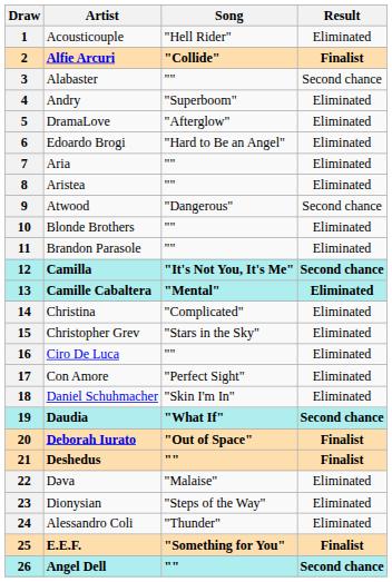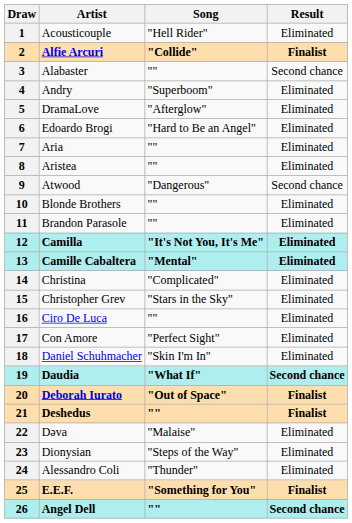12 | Result: Second chance -> Eliminated
